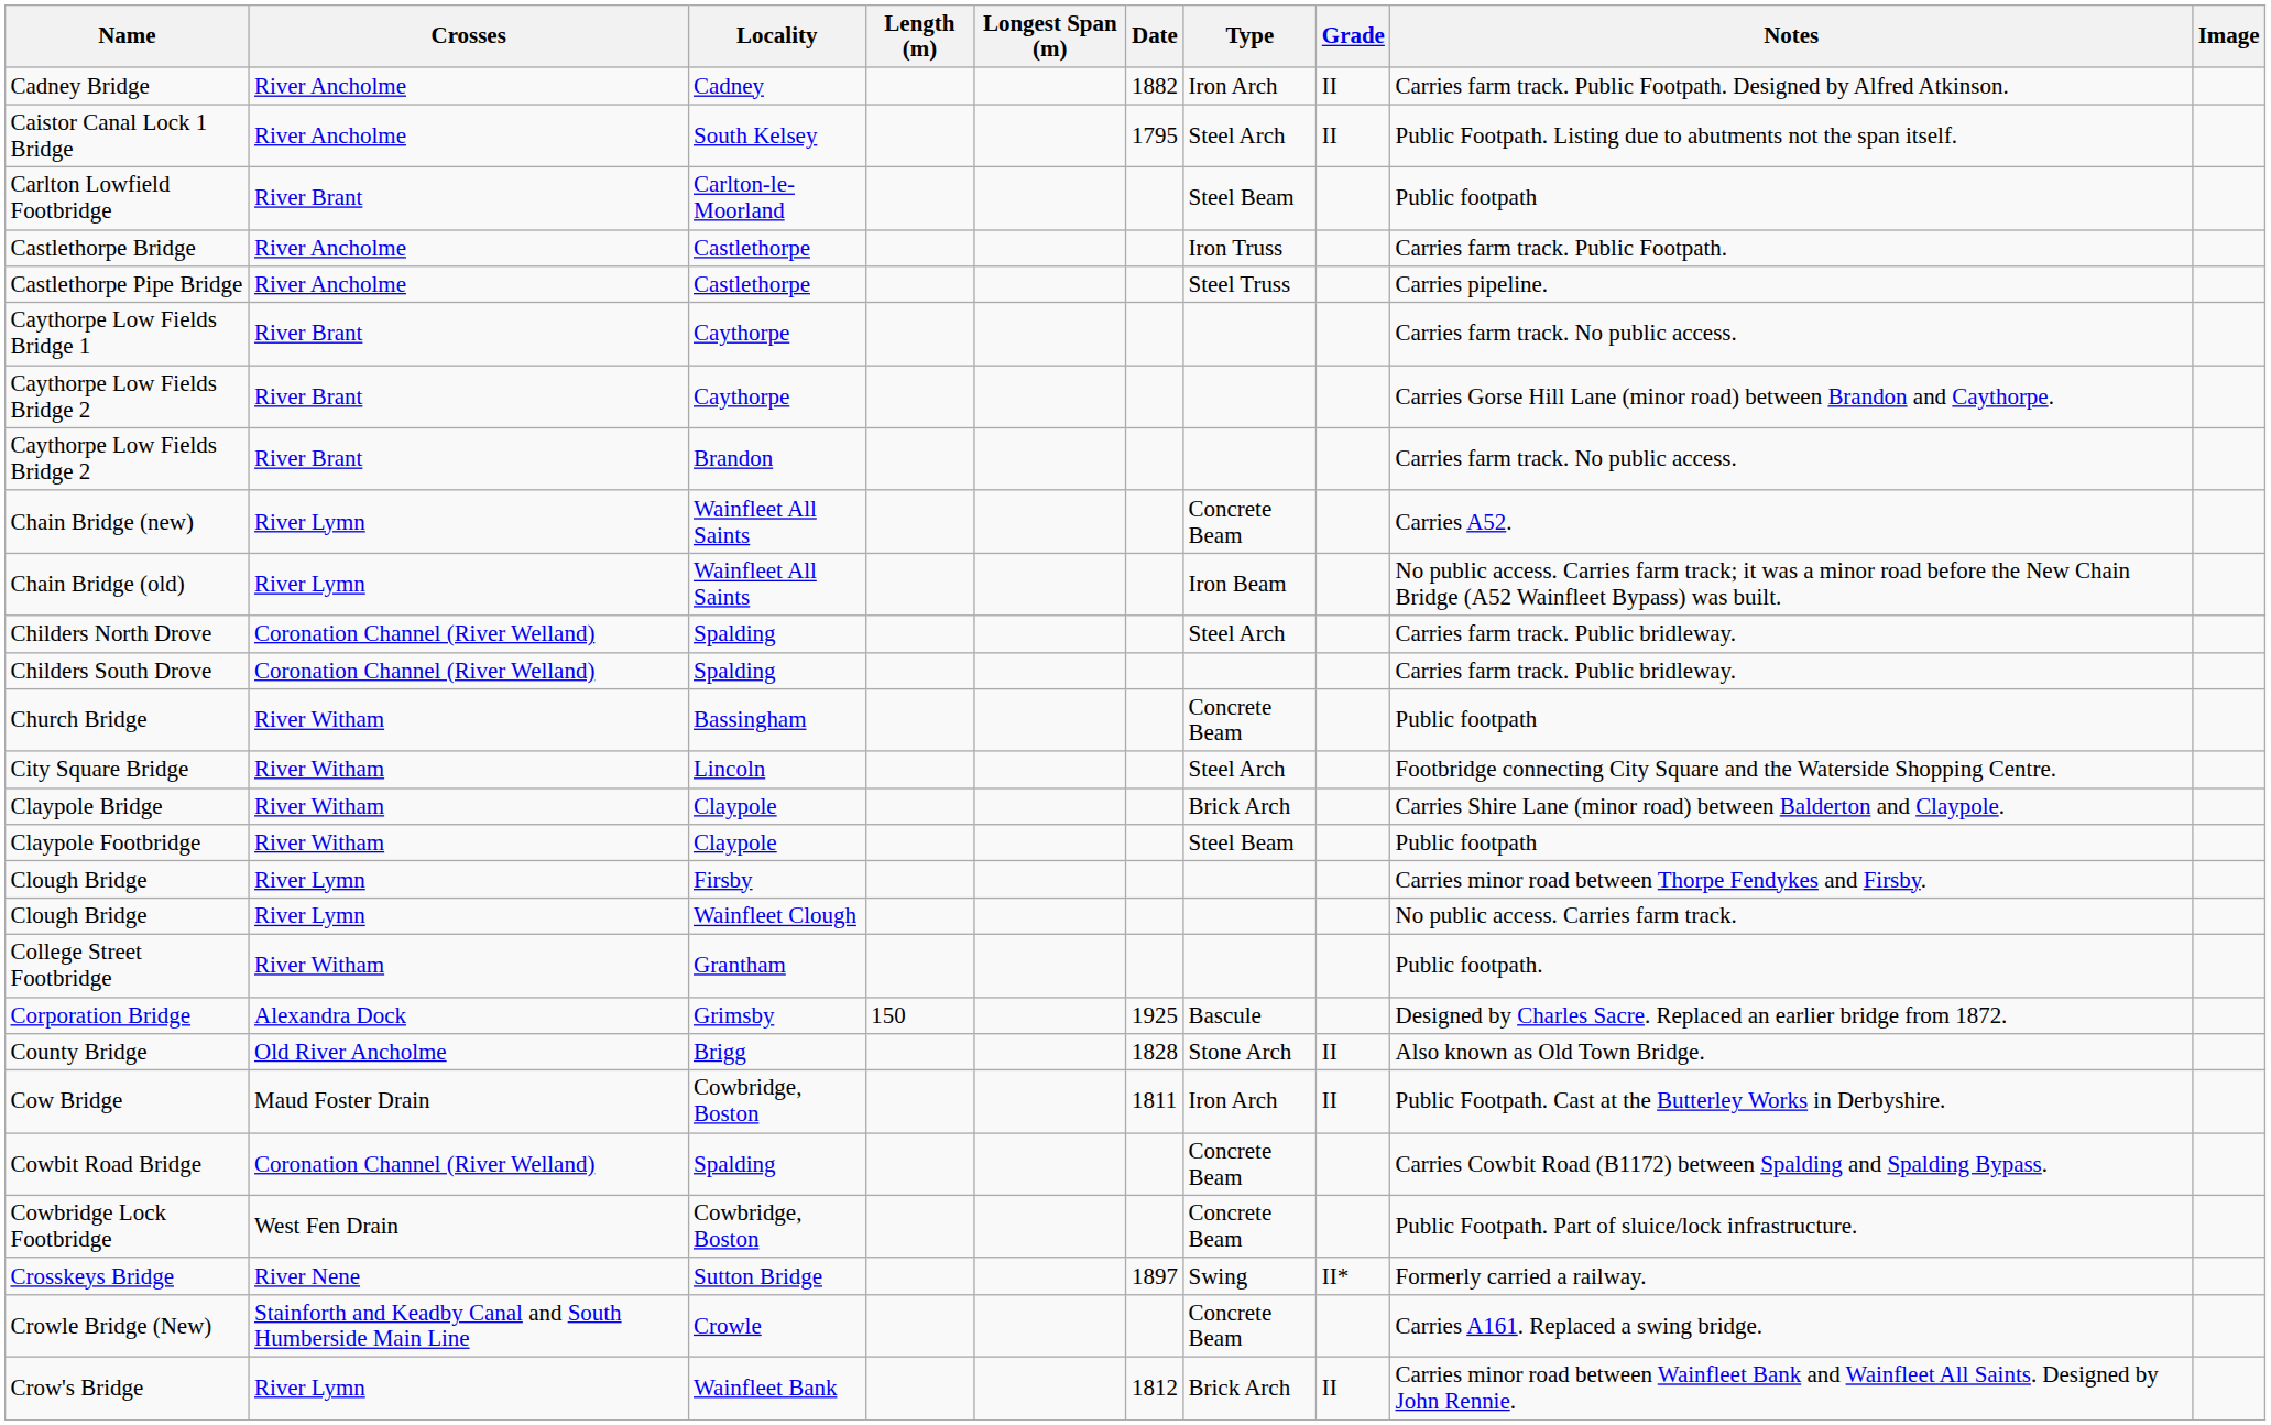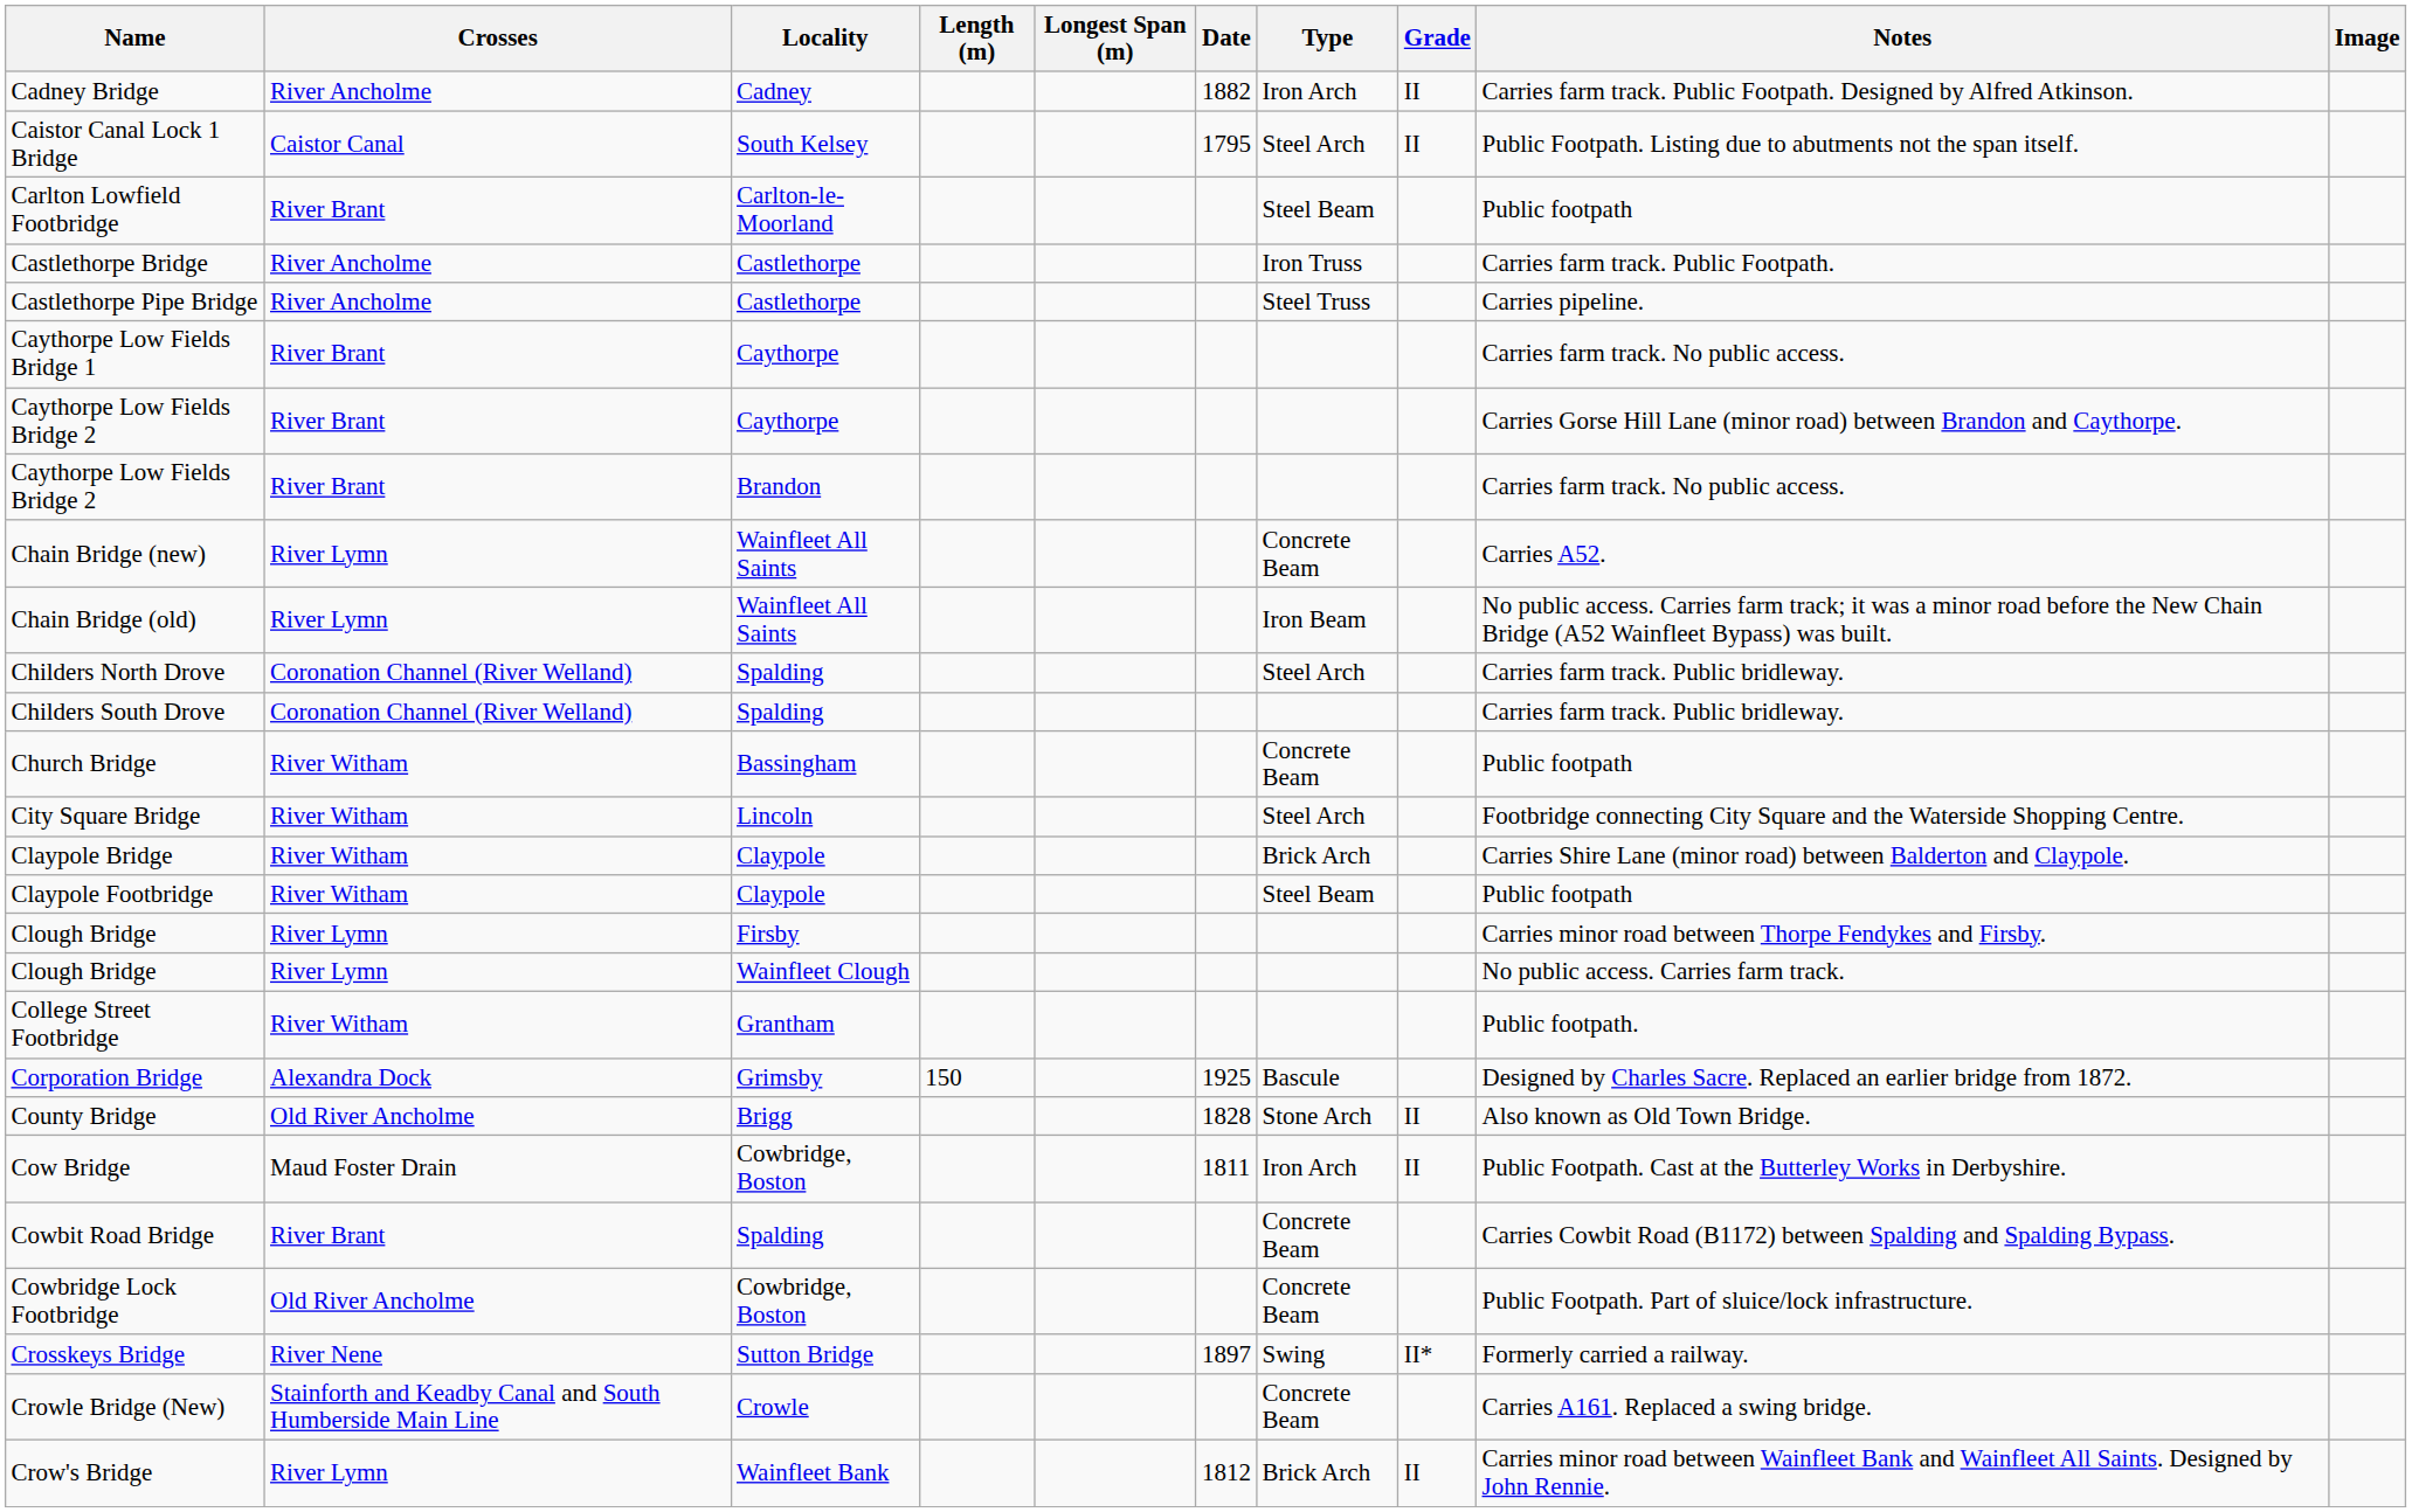Caistor Canal Lock 1 Bridge | Crosses: River Ancholme -> Caistor Canal
Cowbit Road Bridge | Crosses: Coronation Channel (River Welland) -> River Brant
Cowbridge Lock Footbridge | Crosses: West Fen Drain -> Old River Ancholme
